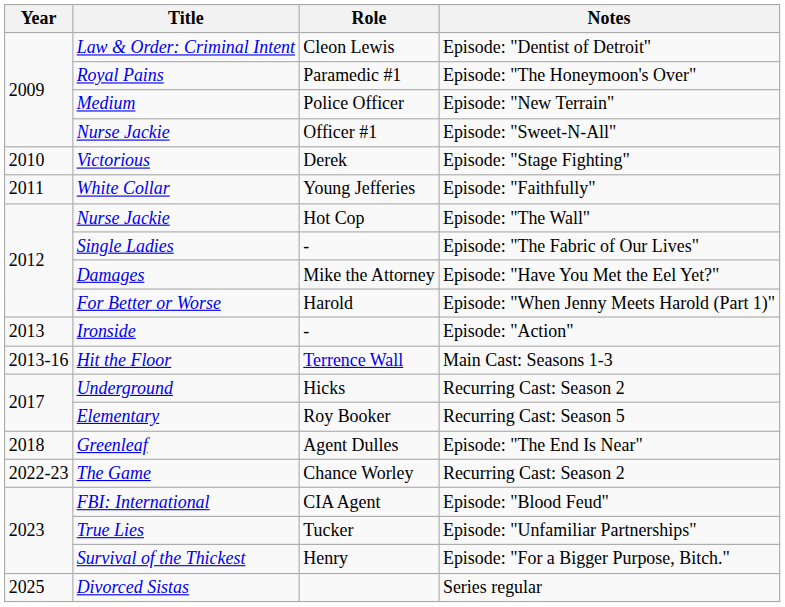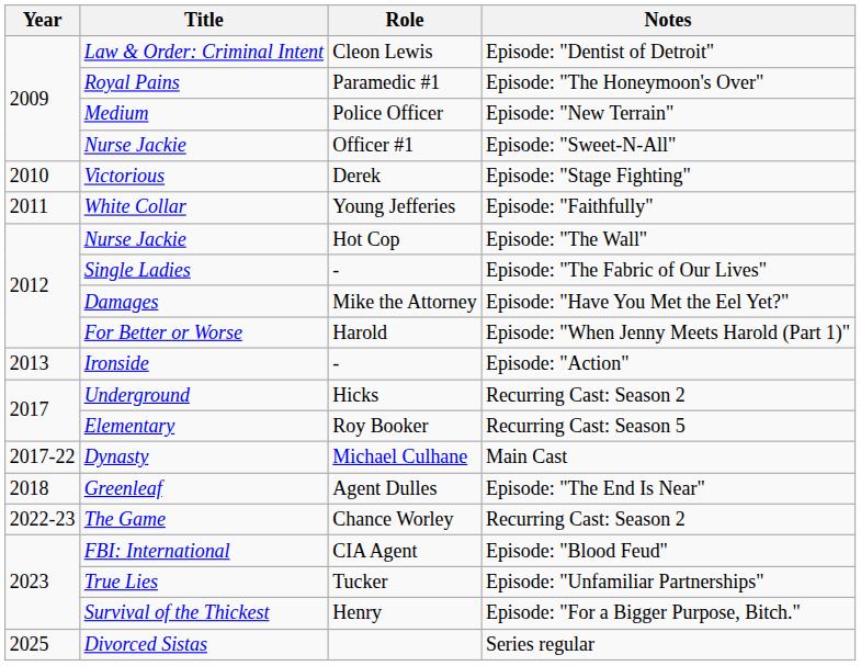- row: 2013-16 | Hit the Floor | Terrence Wall | Main Cast: Seasons 1-3
+ row: 2017-22 | Dynasty | Michael Culhane | Main Cast
